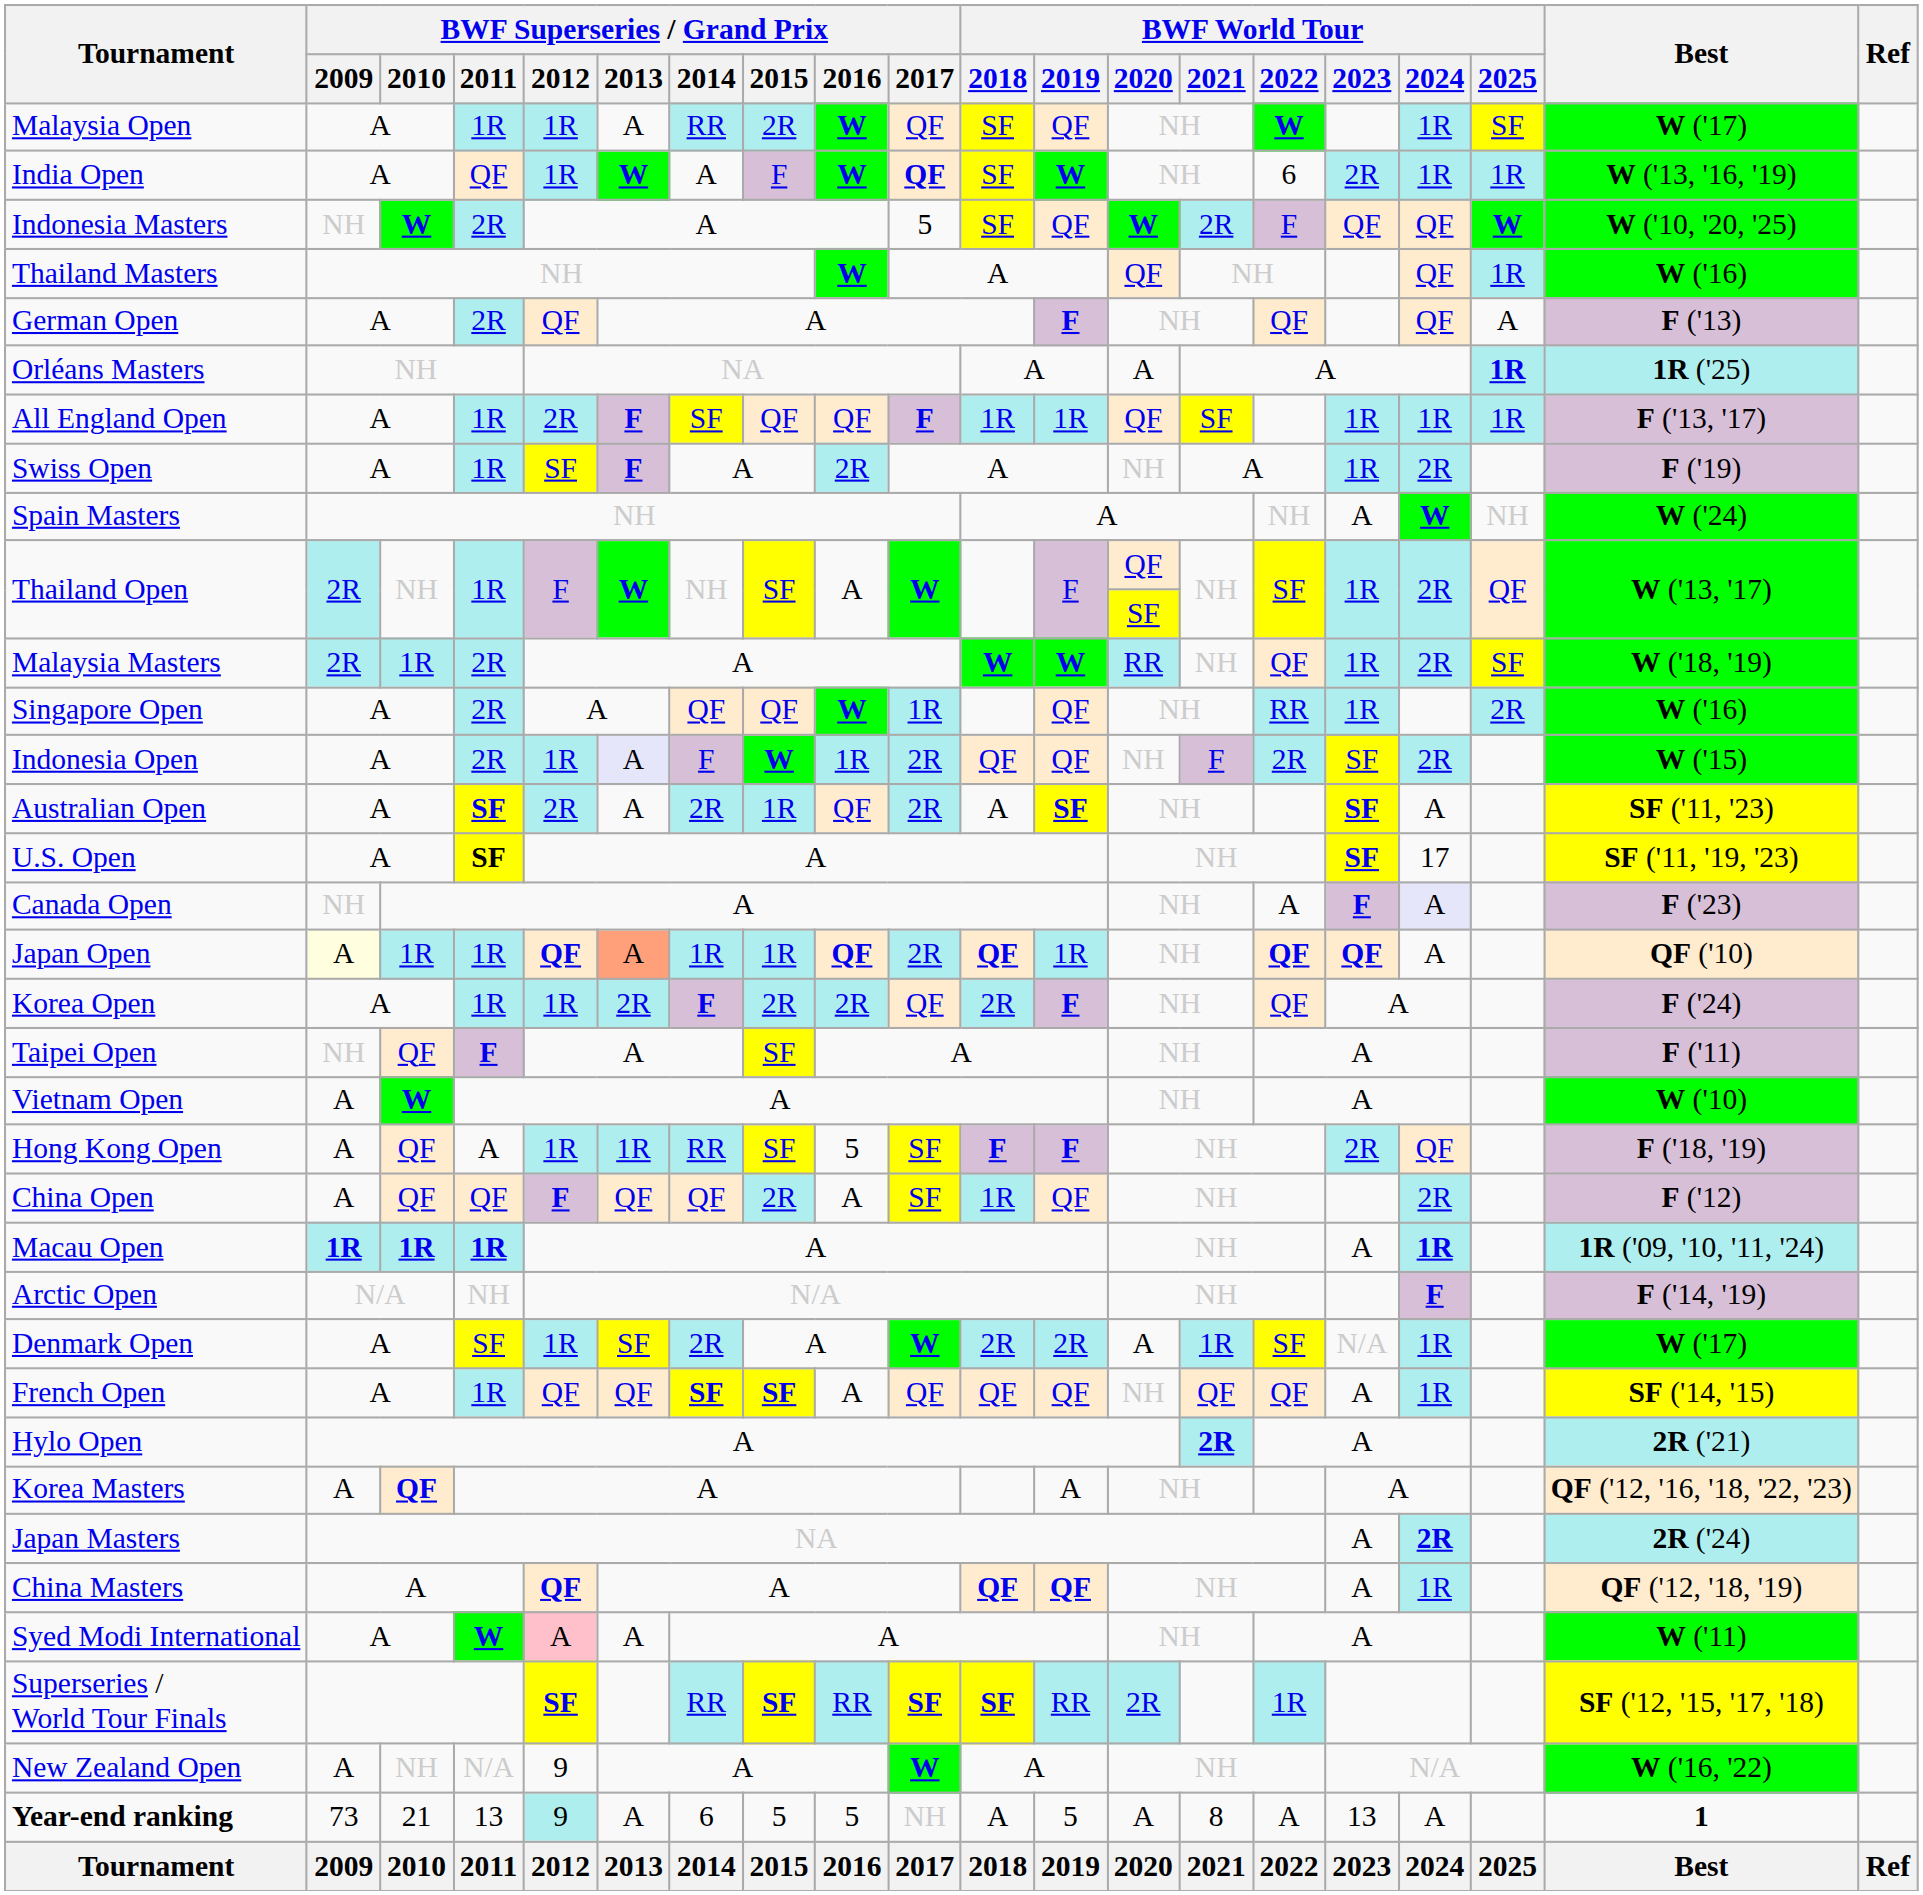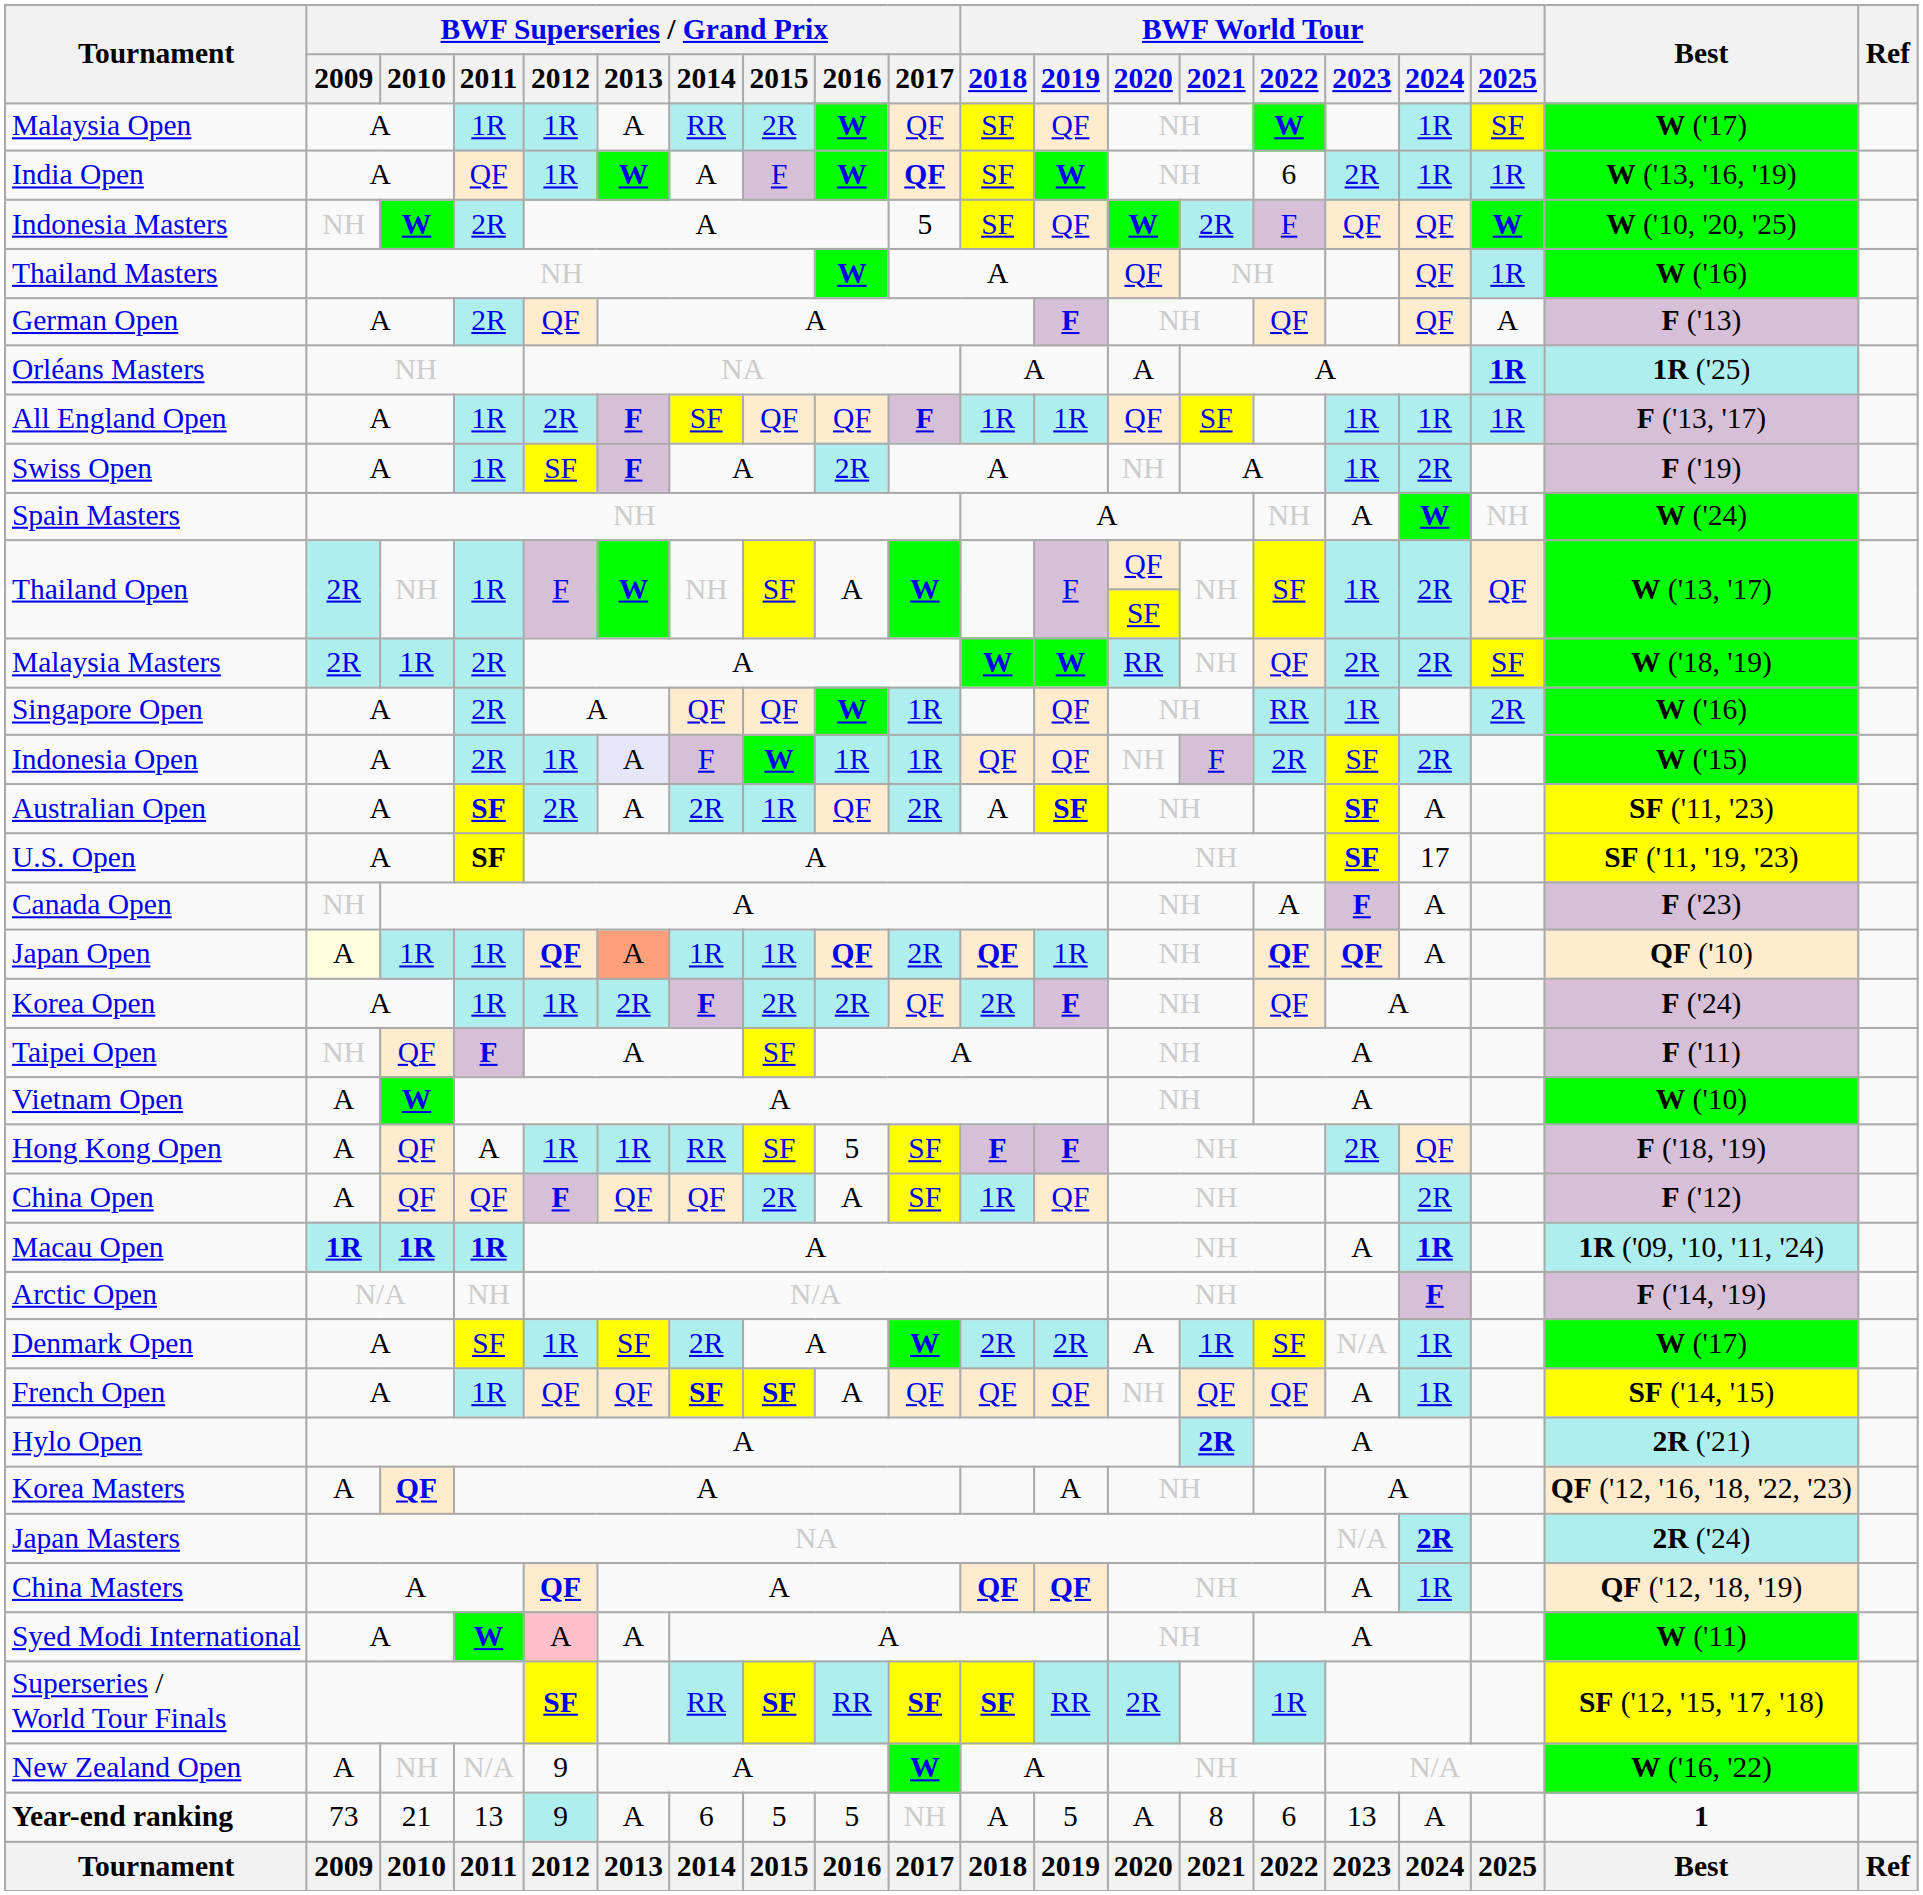Malaysia Masters | BWF World Tour / 2023: 1R -> 2R
Indonesia Open | BWF Superseries / Grand Prix / 2017: 2R -> 1R
Canada Open | BWF World Tour / 2024: lavender background -> no background
Japan Masters | BWF World Tour / 2023: A -> N/A
Year-end ranking | BWF World Tour / 2022: A -> 6
